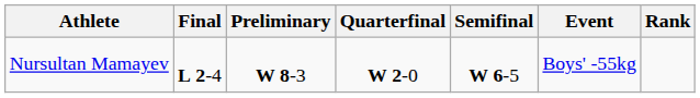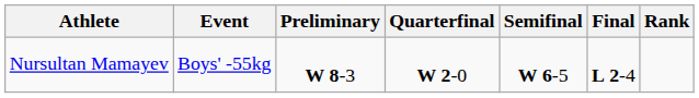columns swapped: Event <-> Final
